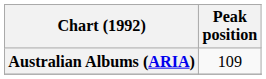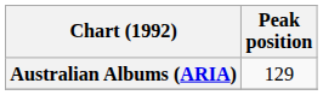Australian Albums (ARIA) | Peak position: 109 -> 129
